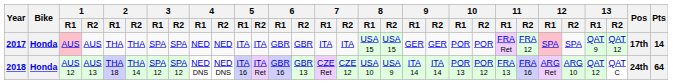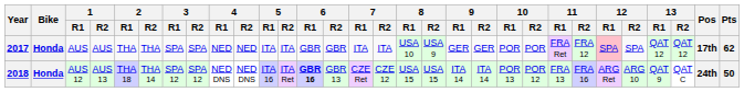2017 | 1 / R1: pink background -> no background
2017 | 8 / R1: USA 15 -> USA 10
2017 | 8 / R2: USA 15 -> USA 9
2017 | 13 / R1: QAT 9 -> QAT 12
2017 | Pts: 14 -> 62
2018 | 6 / R1: normal -> bold
2018 | 8 / R1: USA 10 -> USA 15
2018 | 8 / R2: USA 9 -> USA 15
2018 | 13 / R1: QAT 12 -> QAT 9
2018 | Pts: 64 -> 50
